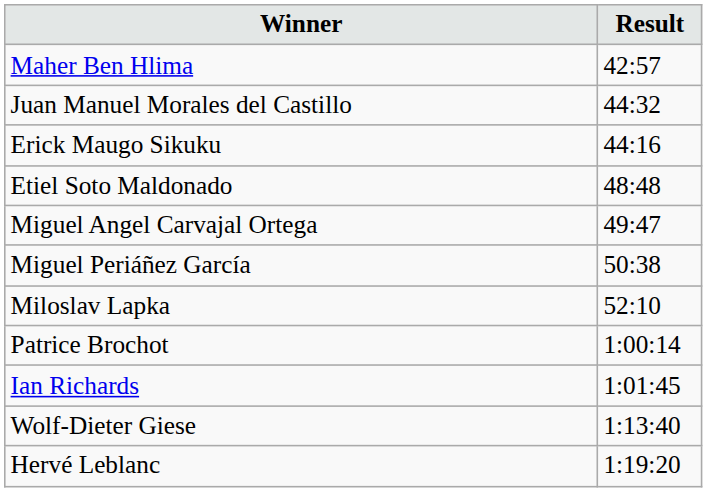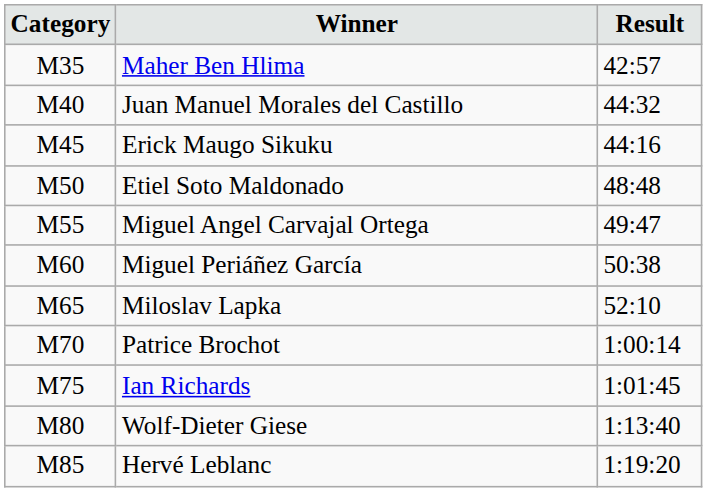+ column: Category | M35 | M40 | M45 | M50 | M55 | M60 | M65 | M70 | M75 | M80 | M85
